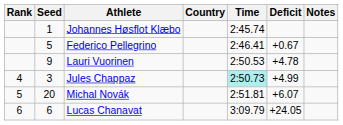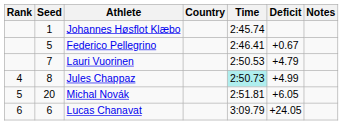Lauri Vuorinen | Seed: 9 -> 7
Lauri Vuorinen | Deficit: +4.78 -> +4.79
Jules Chappaz | Seed: 3 -> 8
Michal Novák | Deficit: +6.07 -> +6.05
